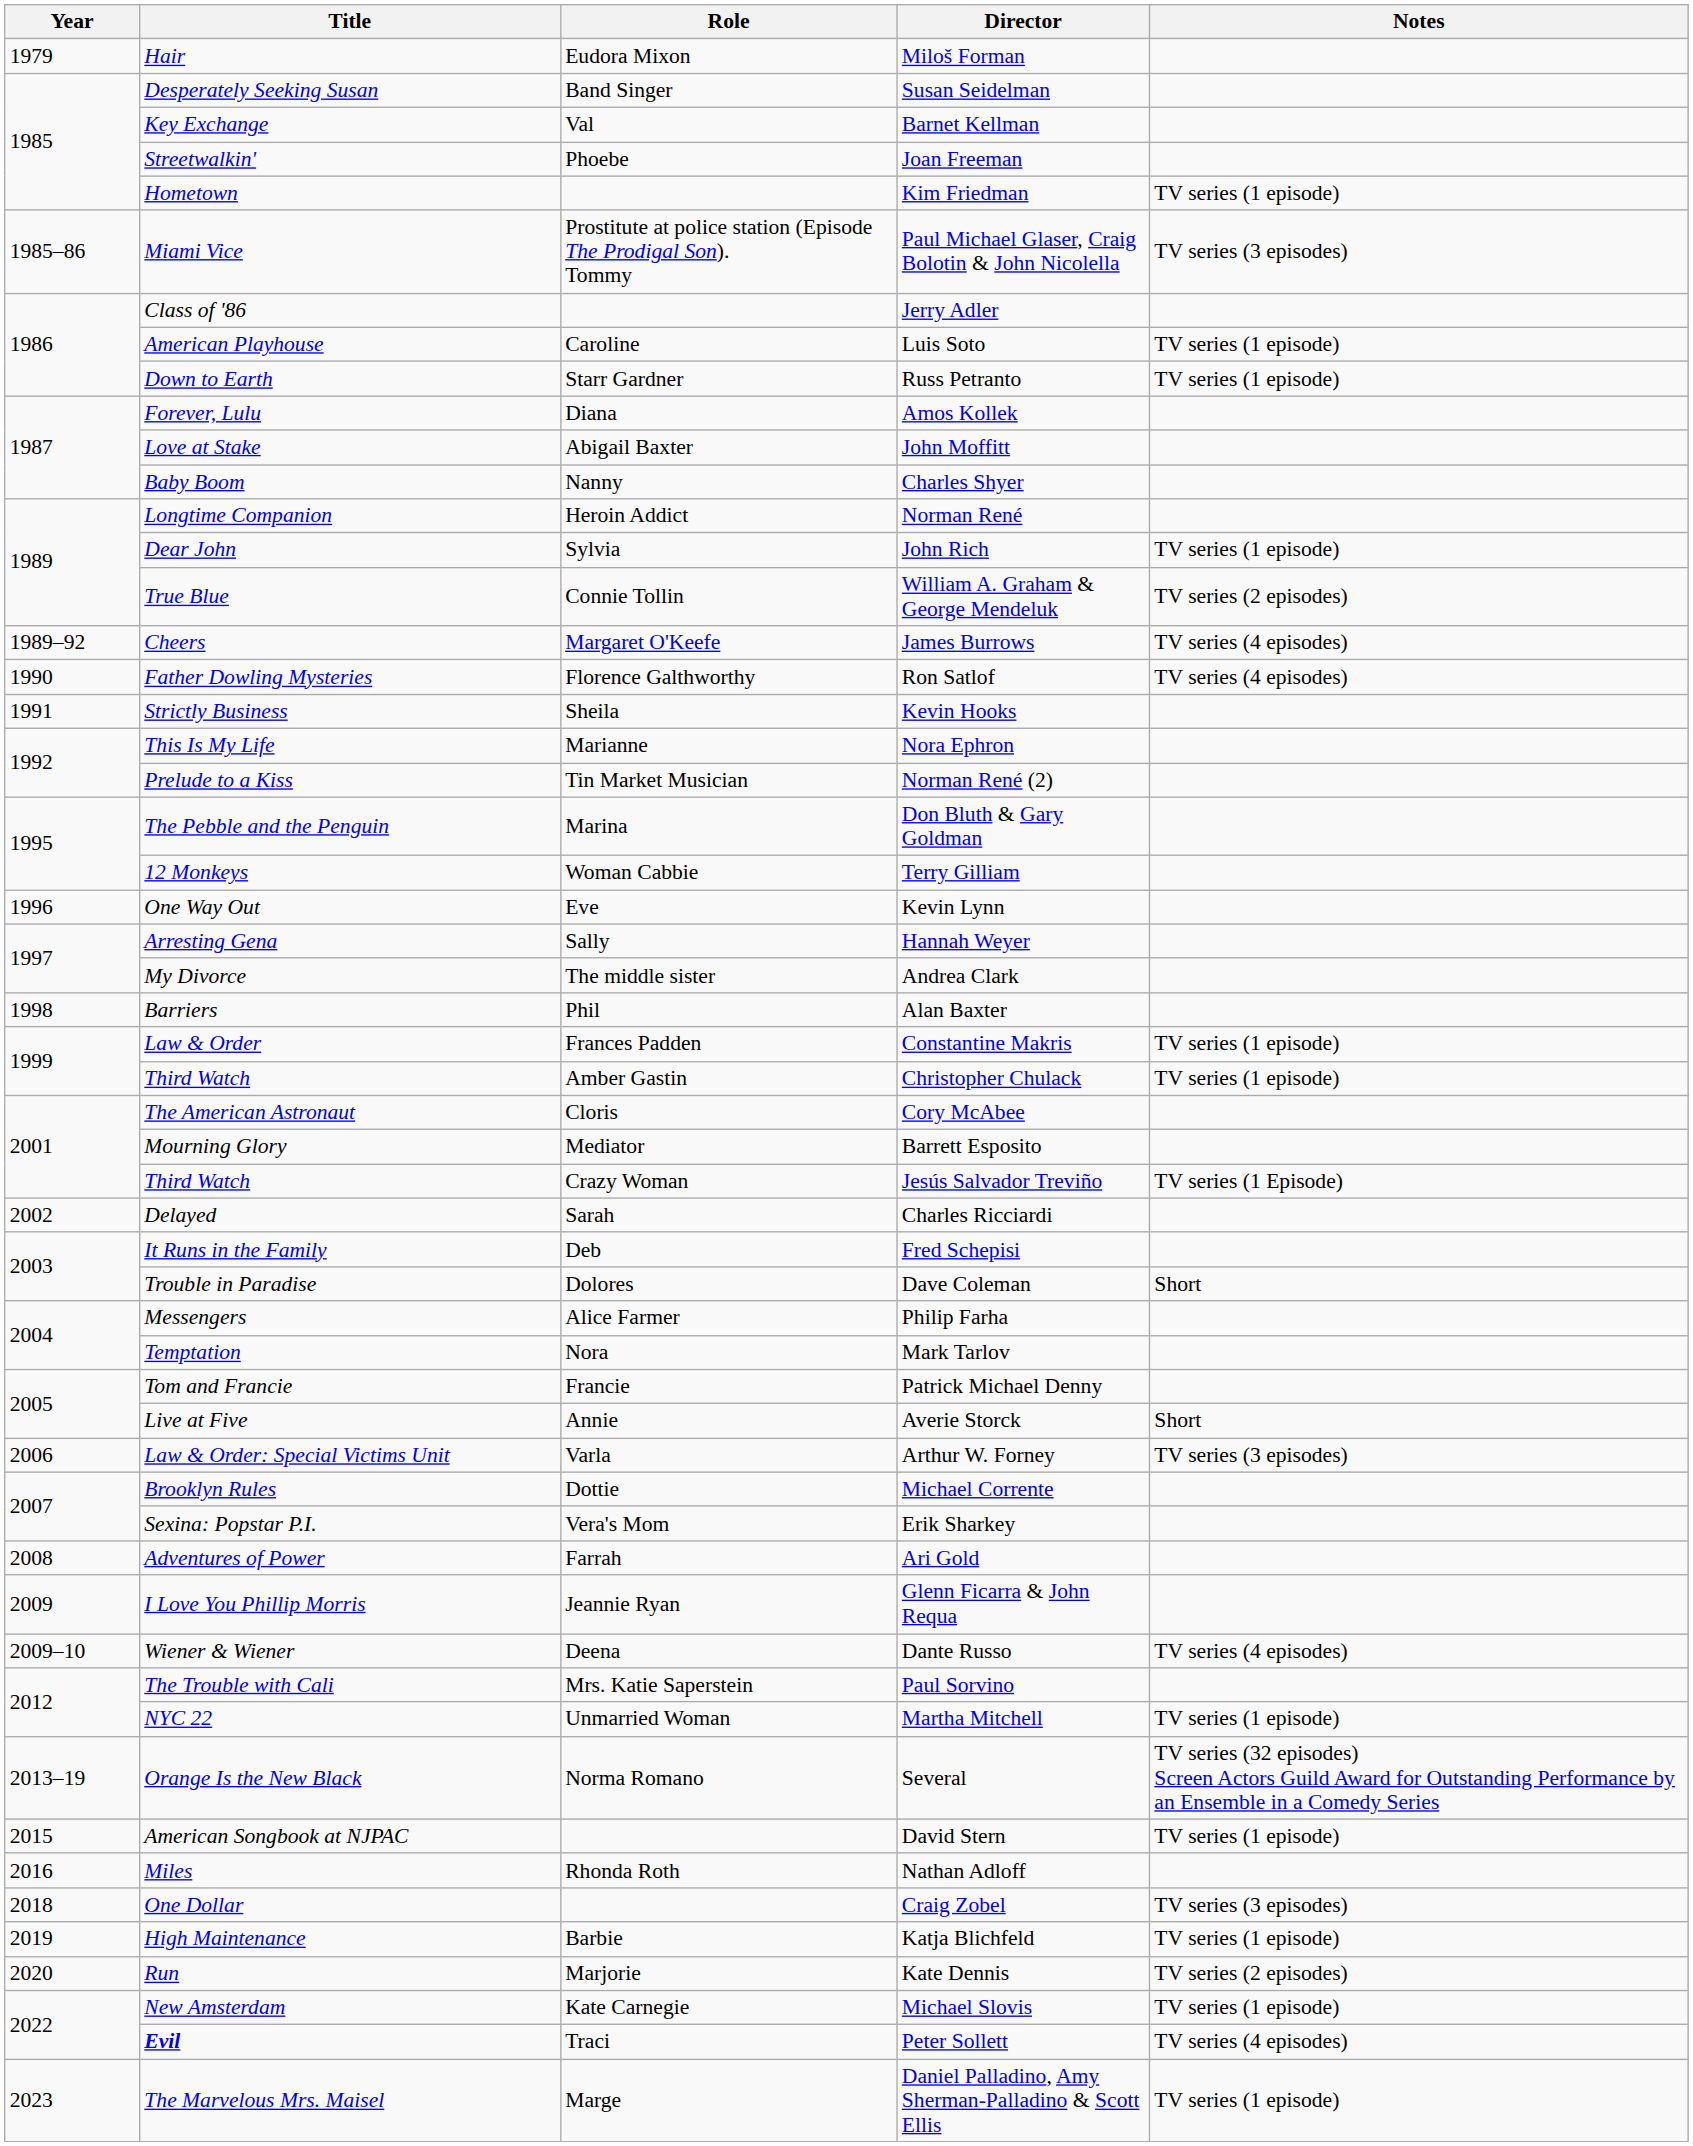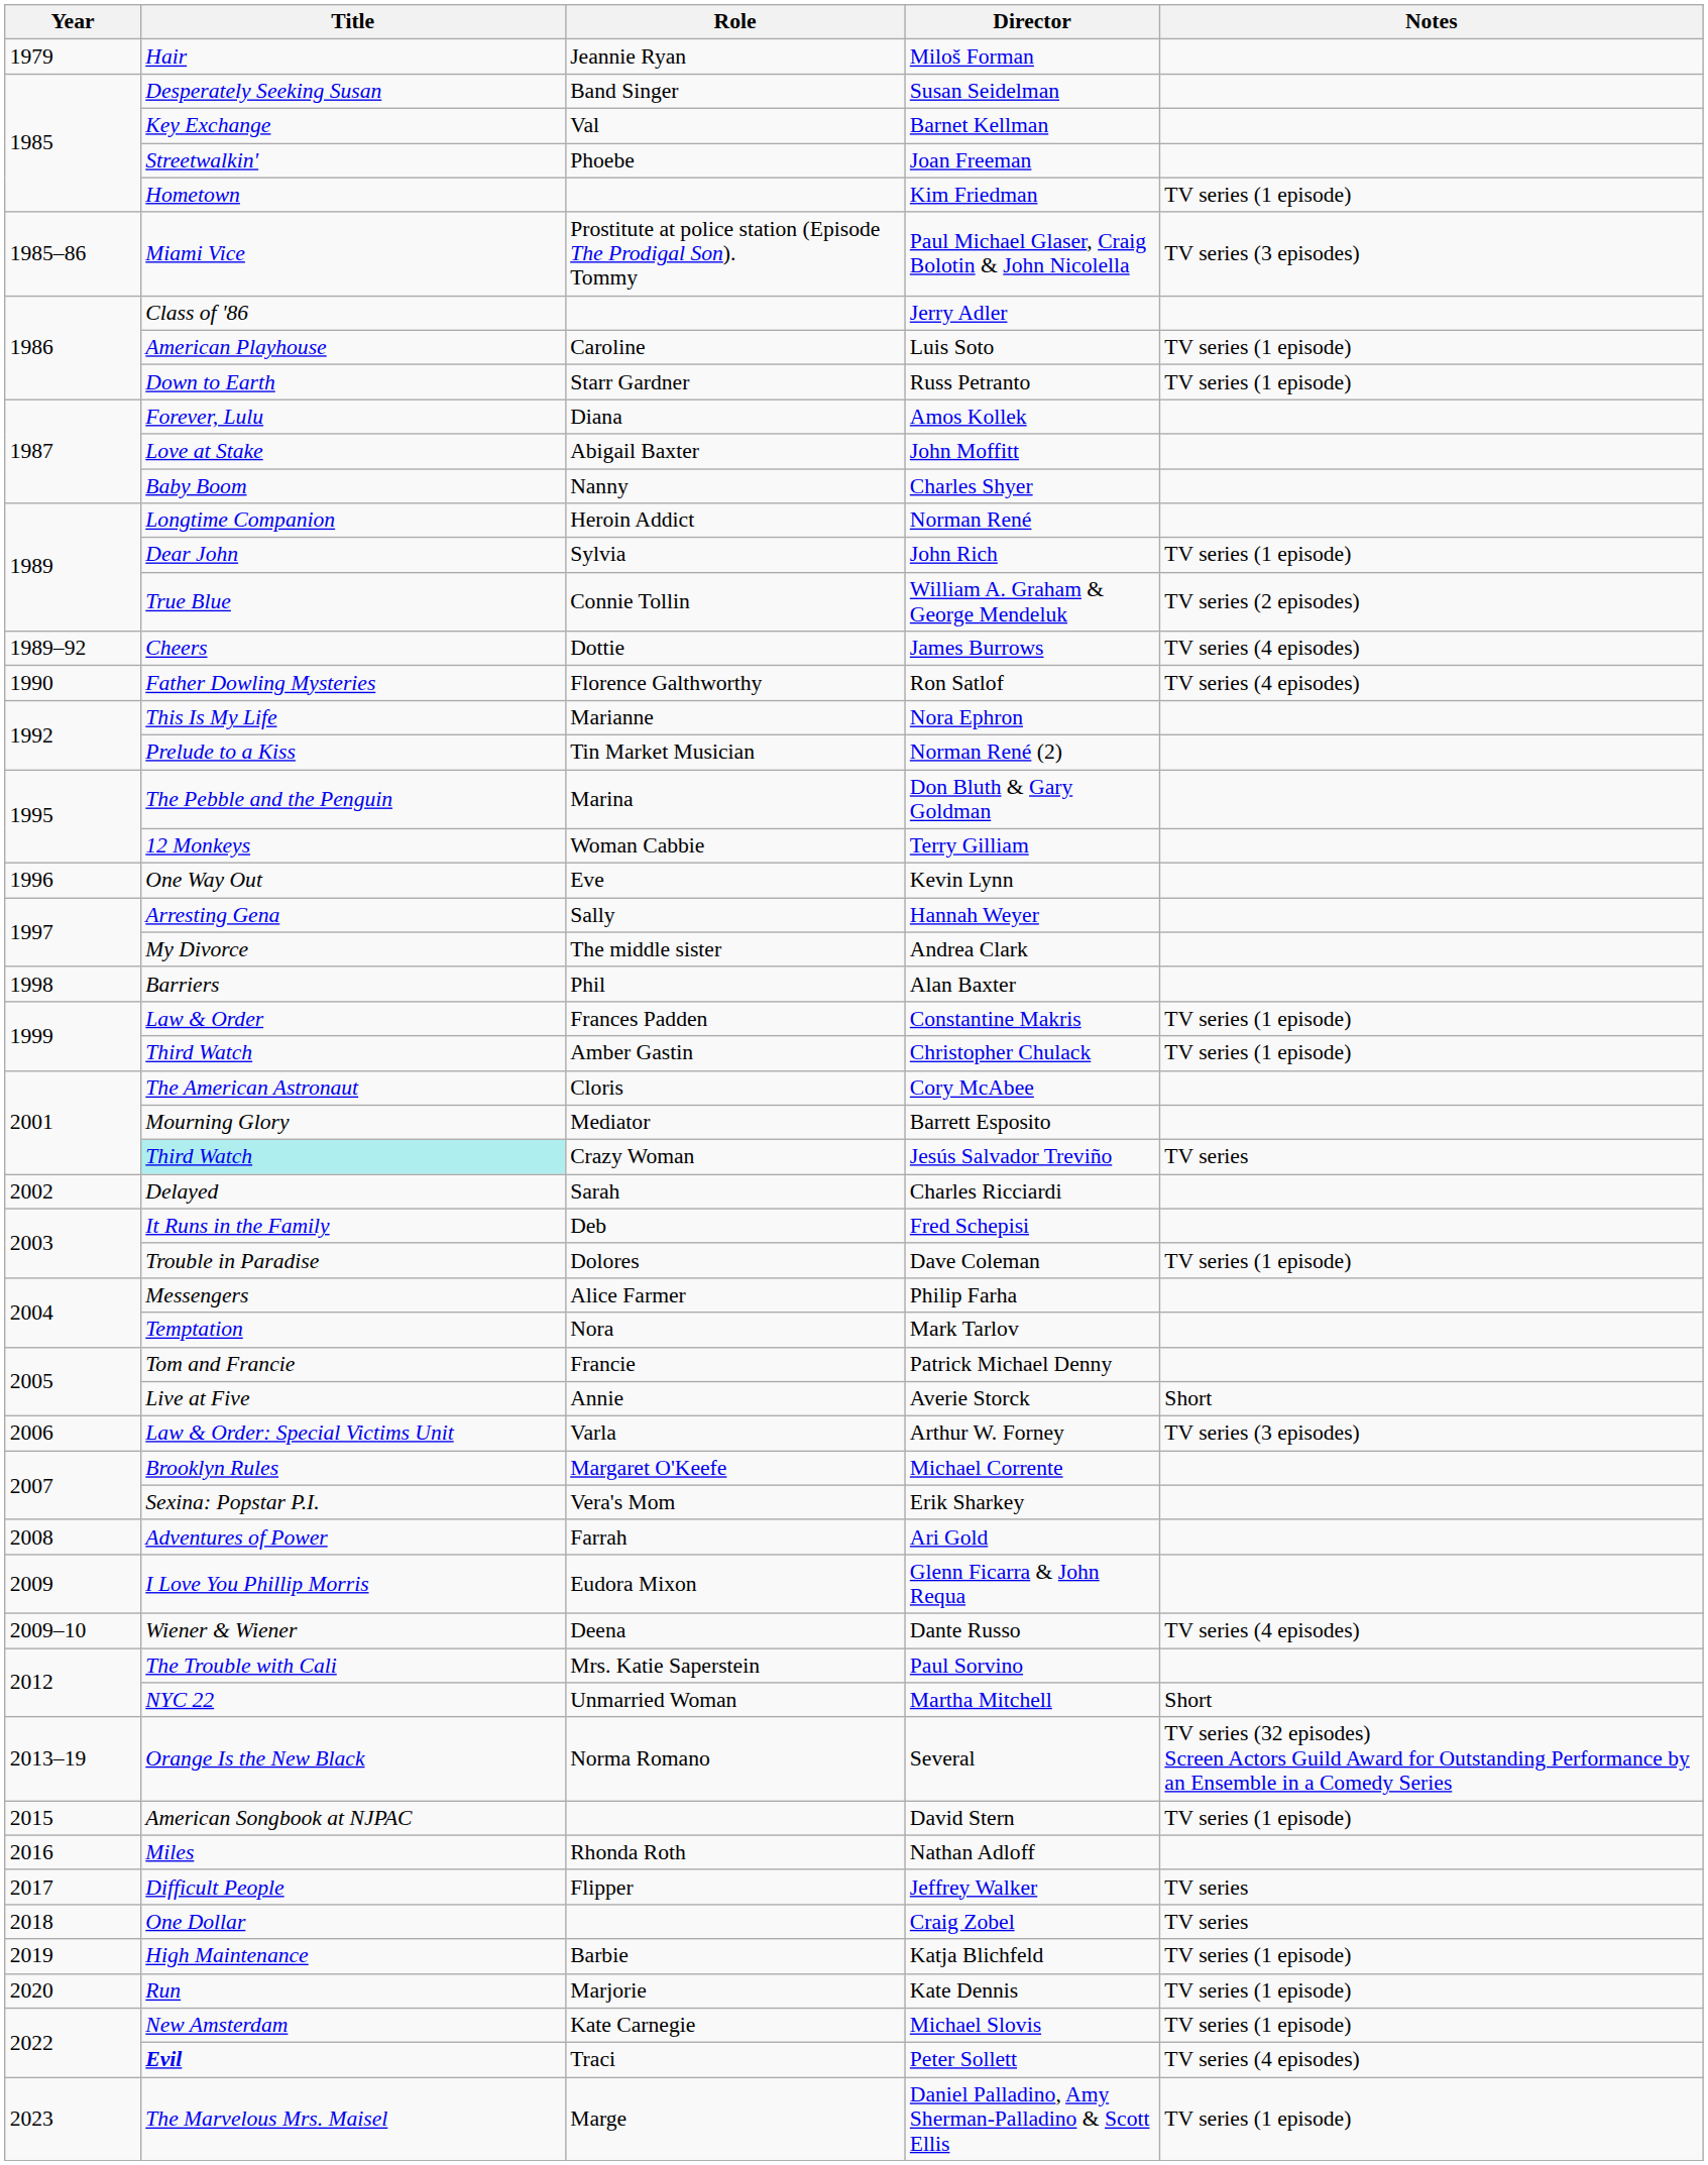Miloš Forman | Role: Eudora Mixon -> Jeannie Ryan
James Burrows | Role: Margaret O'Keefe -> Dottie
- row: 1991 | Strictly Business | Sheila | Kevin Hooks
Jesús Salvador Treviño | Title: no background -> paleturquoise background
Jesús Salvador Treviño | Notes: TV series (1 Episode) -> TV series
Dave Coleman | Notes: Short -> TV series (1 episode)
Michael Corrente | Role: Dottie -> Margaret O'Keefe
Glenn Ficarra & John Requa | Role: Jeannie Ryan -> Eudora Mixon
Martha Mitchell | Notes: TV series (1 episode) -> Short
+ row: 2017 | Difficult People | Flipper | Jeffrey Walker | TV series
Craig Zobel | Notes: TV series (3 episodes) -> TV series
Kate Dennis | Notes: TV series (2 episodes) -> TV series (1 episode)
